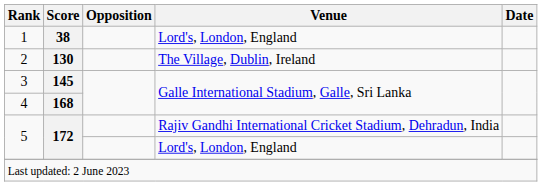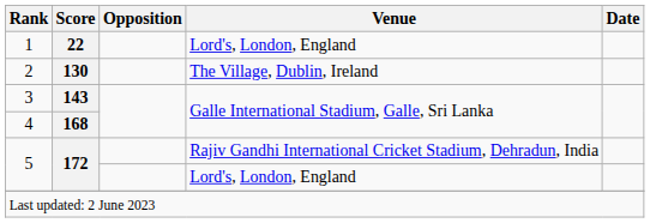1 | Score: 38 -> 22
3 | Score: 145 -> 143
